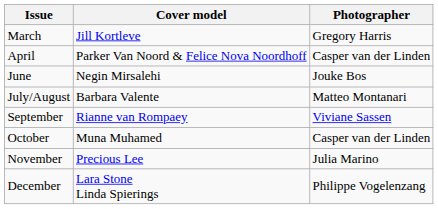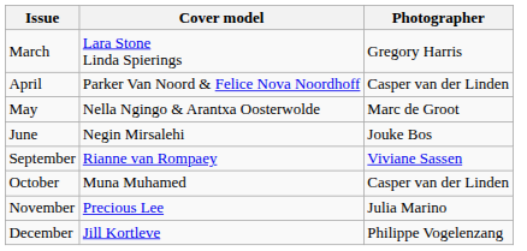March | Cover model: Jill Kortleve -> Lara Stone Linda Spierings
+ row: May | Nella Ngingo & Arantxa Oosterwolde | Marc de Groot
- row: July/August | Barbara Valente | Matteo Montanari
December | Cover model: Lara Stone Linda Spierings -> Jill Kortleve
